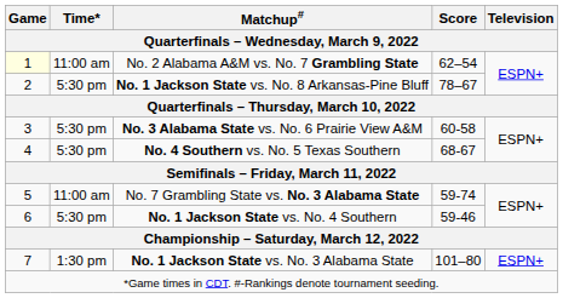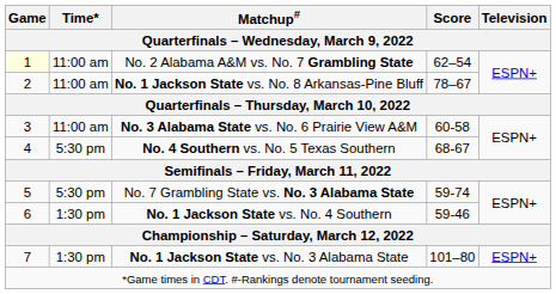No. 1 Jackson State vs. No. 8 Arkansas-Pine Bluff | Time*: 5:30 pm -> 11:00 am
No. 3 Alabama State vs. No. 6 Prairie View A&M | Time*: 5:30 pm -> 11:00 am
No. 7 Grambling State vs. No. 3 Alabama State | Time*: 11:00 am -> 5:30 pm
No. 1 Jackson State vs. No. 4 Southern | Time*: 5:30 pm -> 1:30 pm
